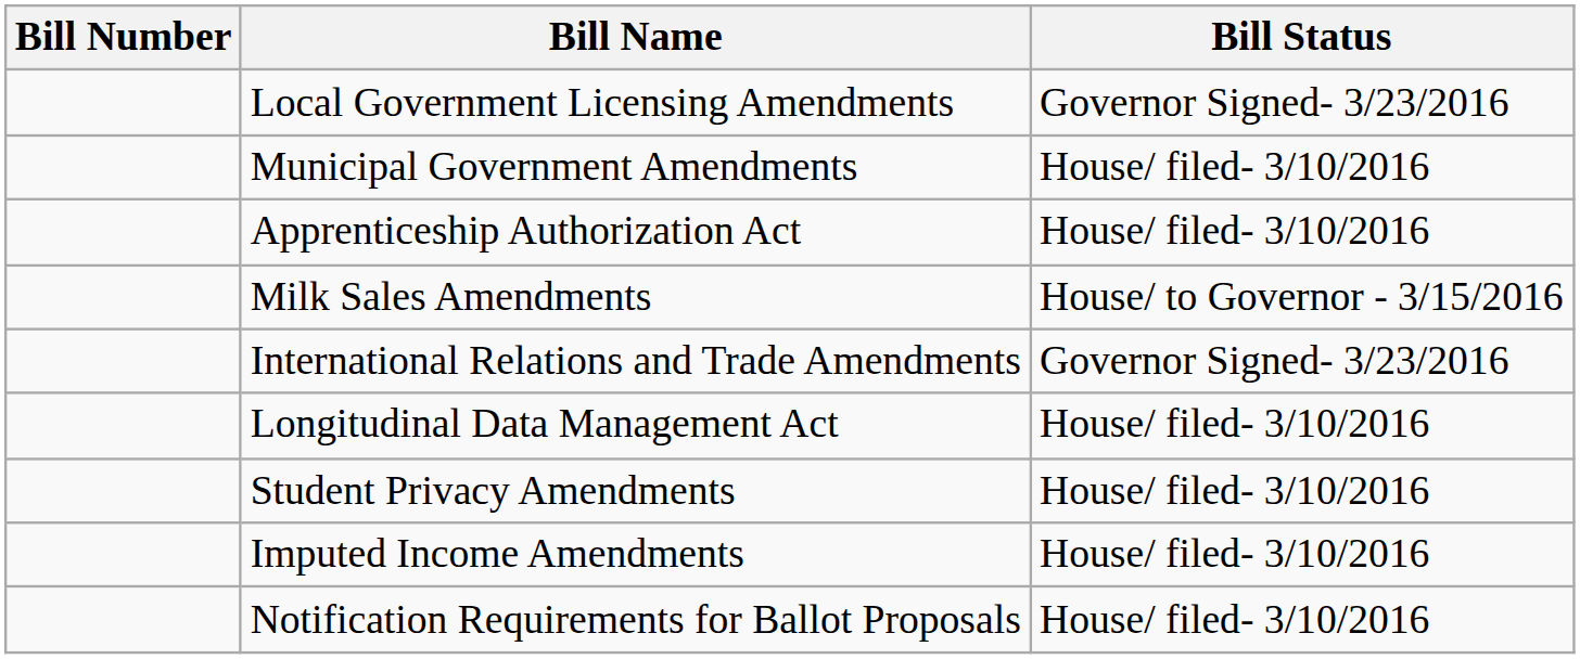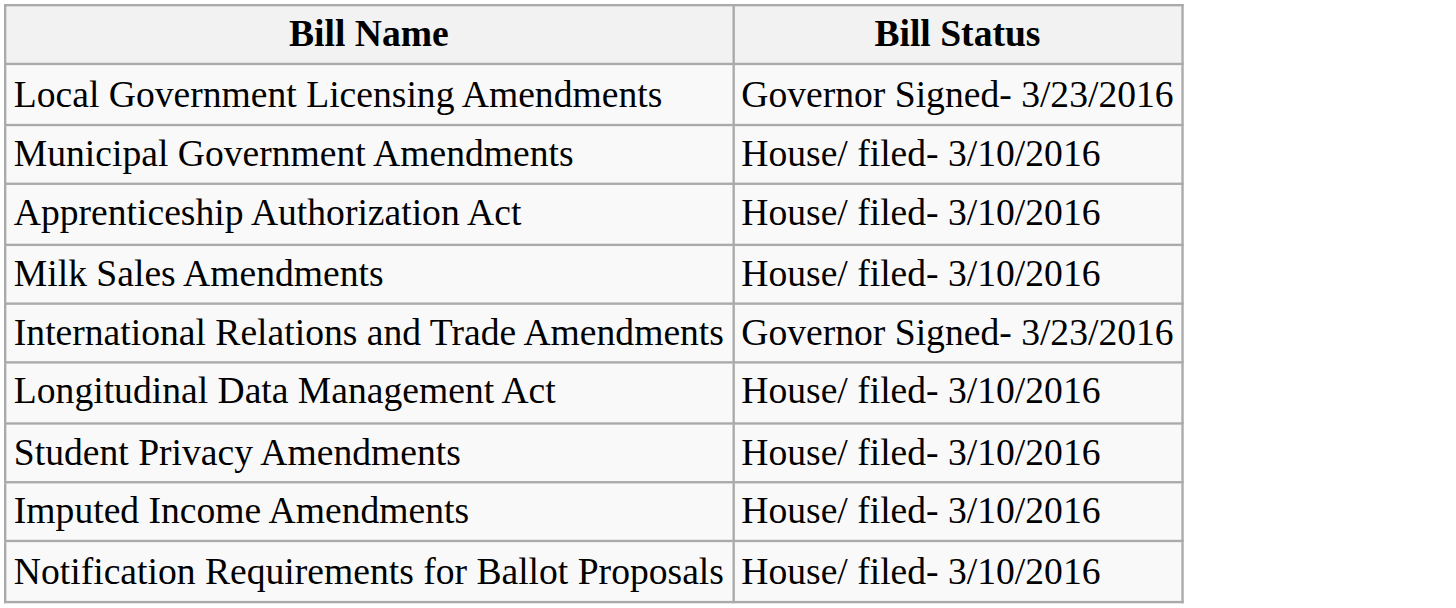- column: Bill Number
Milk Sales Amendments | Bill Status: House/ to Governor - 3/15/2016 -> House/ filed- 3/10/2016
